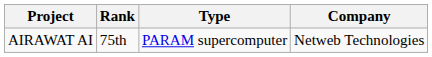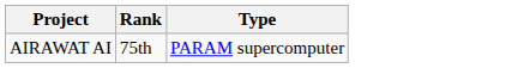- column: Company | Netweb Technologies
